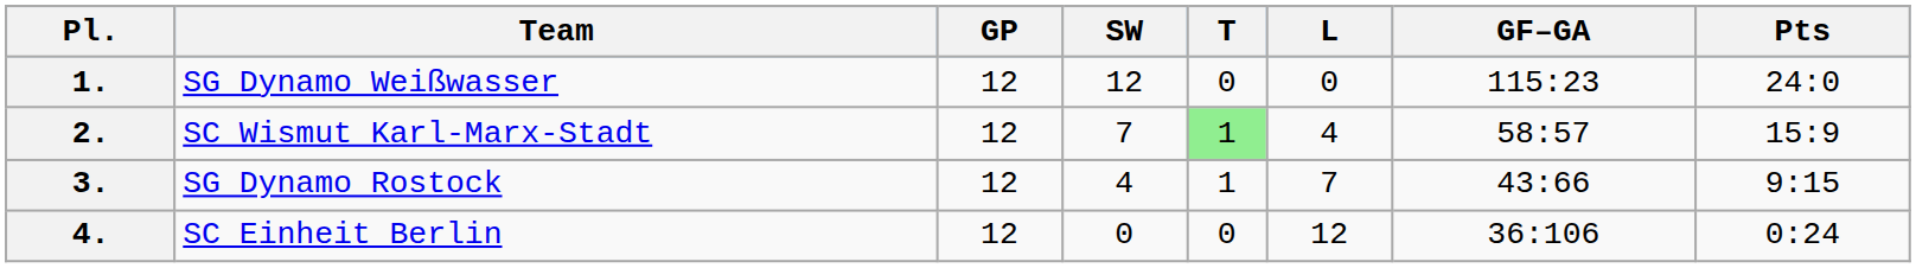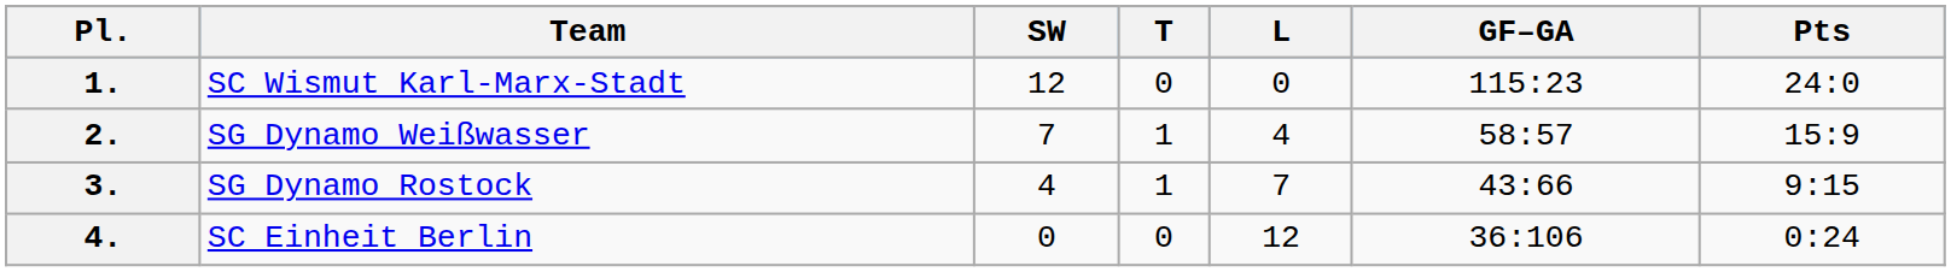- column: GP | 12 | 12 | 12 | 12
1. | Team: SG Dynamo Weißwasser -> SC Wismut Karl-Marx-Stadt
2. | Team: SC Wismut Karl-Marx-Stadt -> SG Dynamo Weißwasser
2. | T: lightgreen background -> no background
